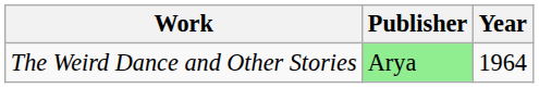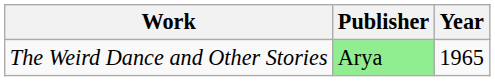The Weird Dance and Other Stories | Year: 1964 -> 1965
